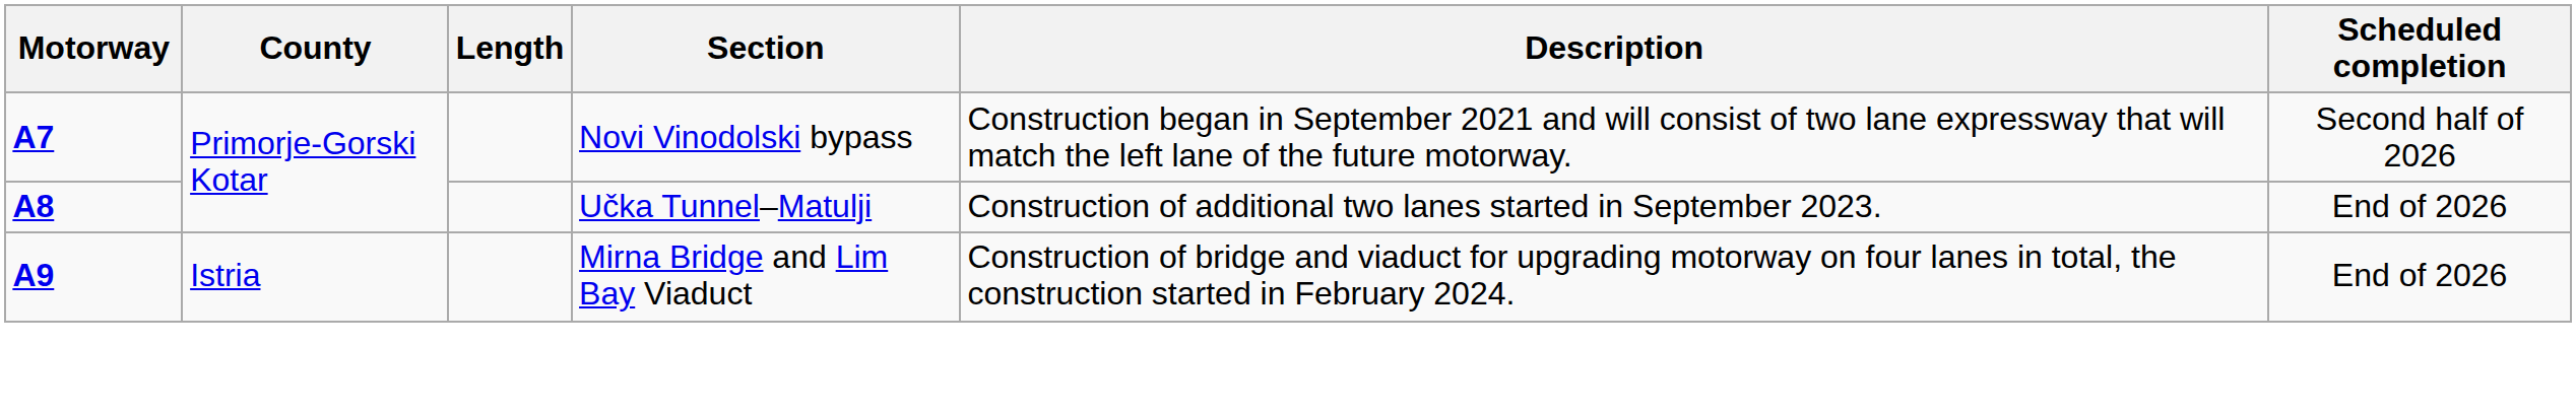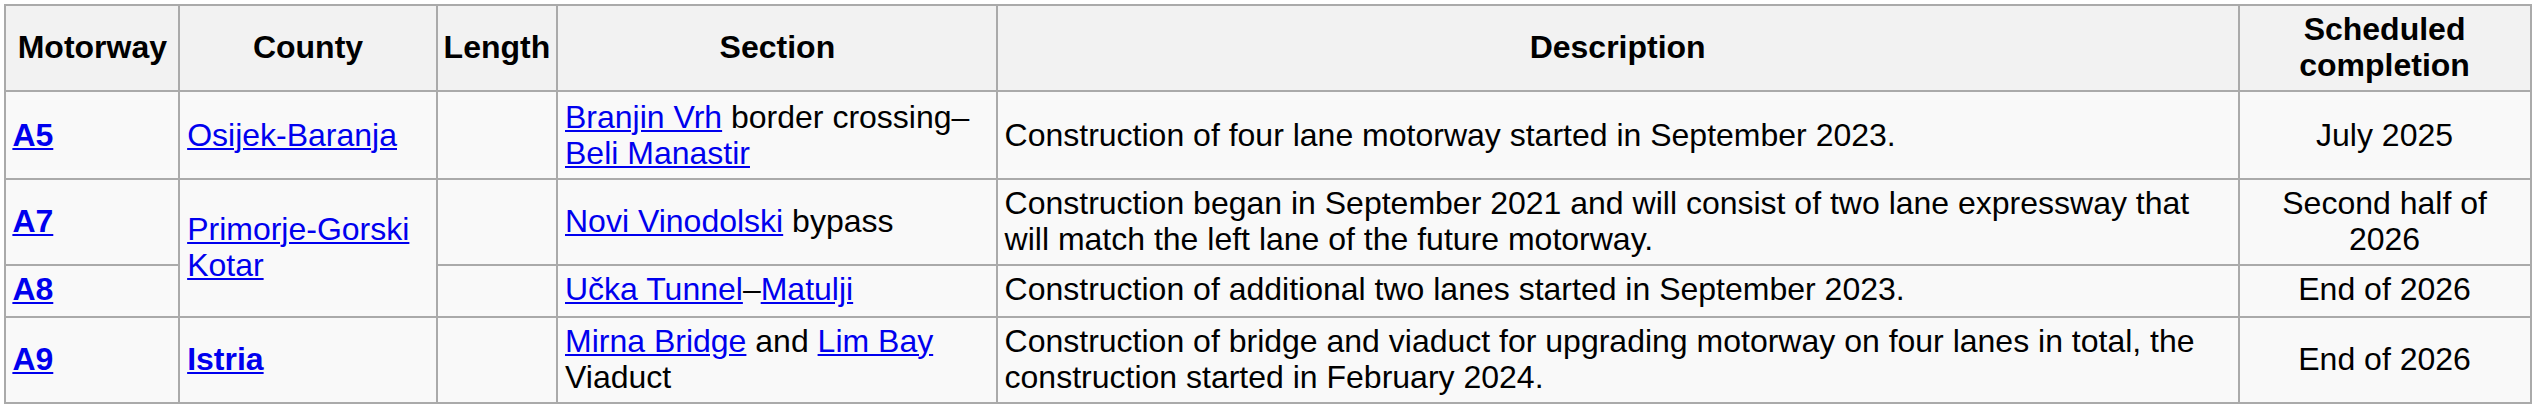+ row: A5 | Osijek-Baranja | Branjin Vrh border crossing–Beli Manastir | Construction of four lane motorway started in September 2023. | July 2025
Mirna Bridge and Lim Bay Viaduct | County: normal -> bold
